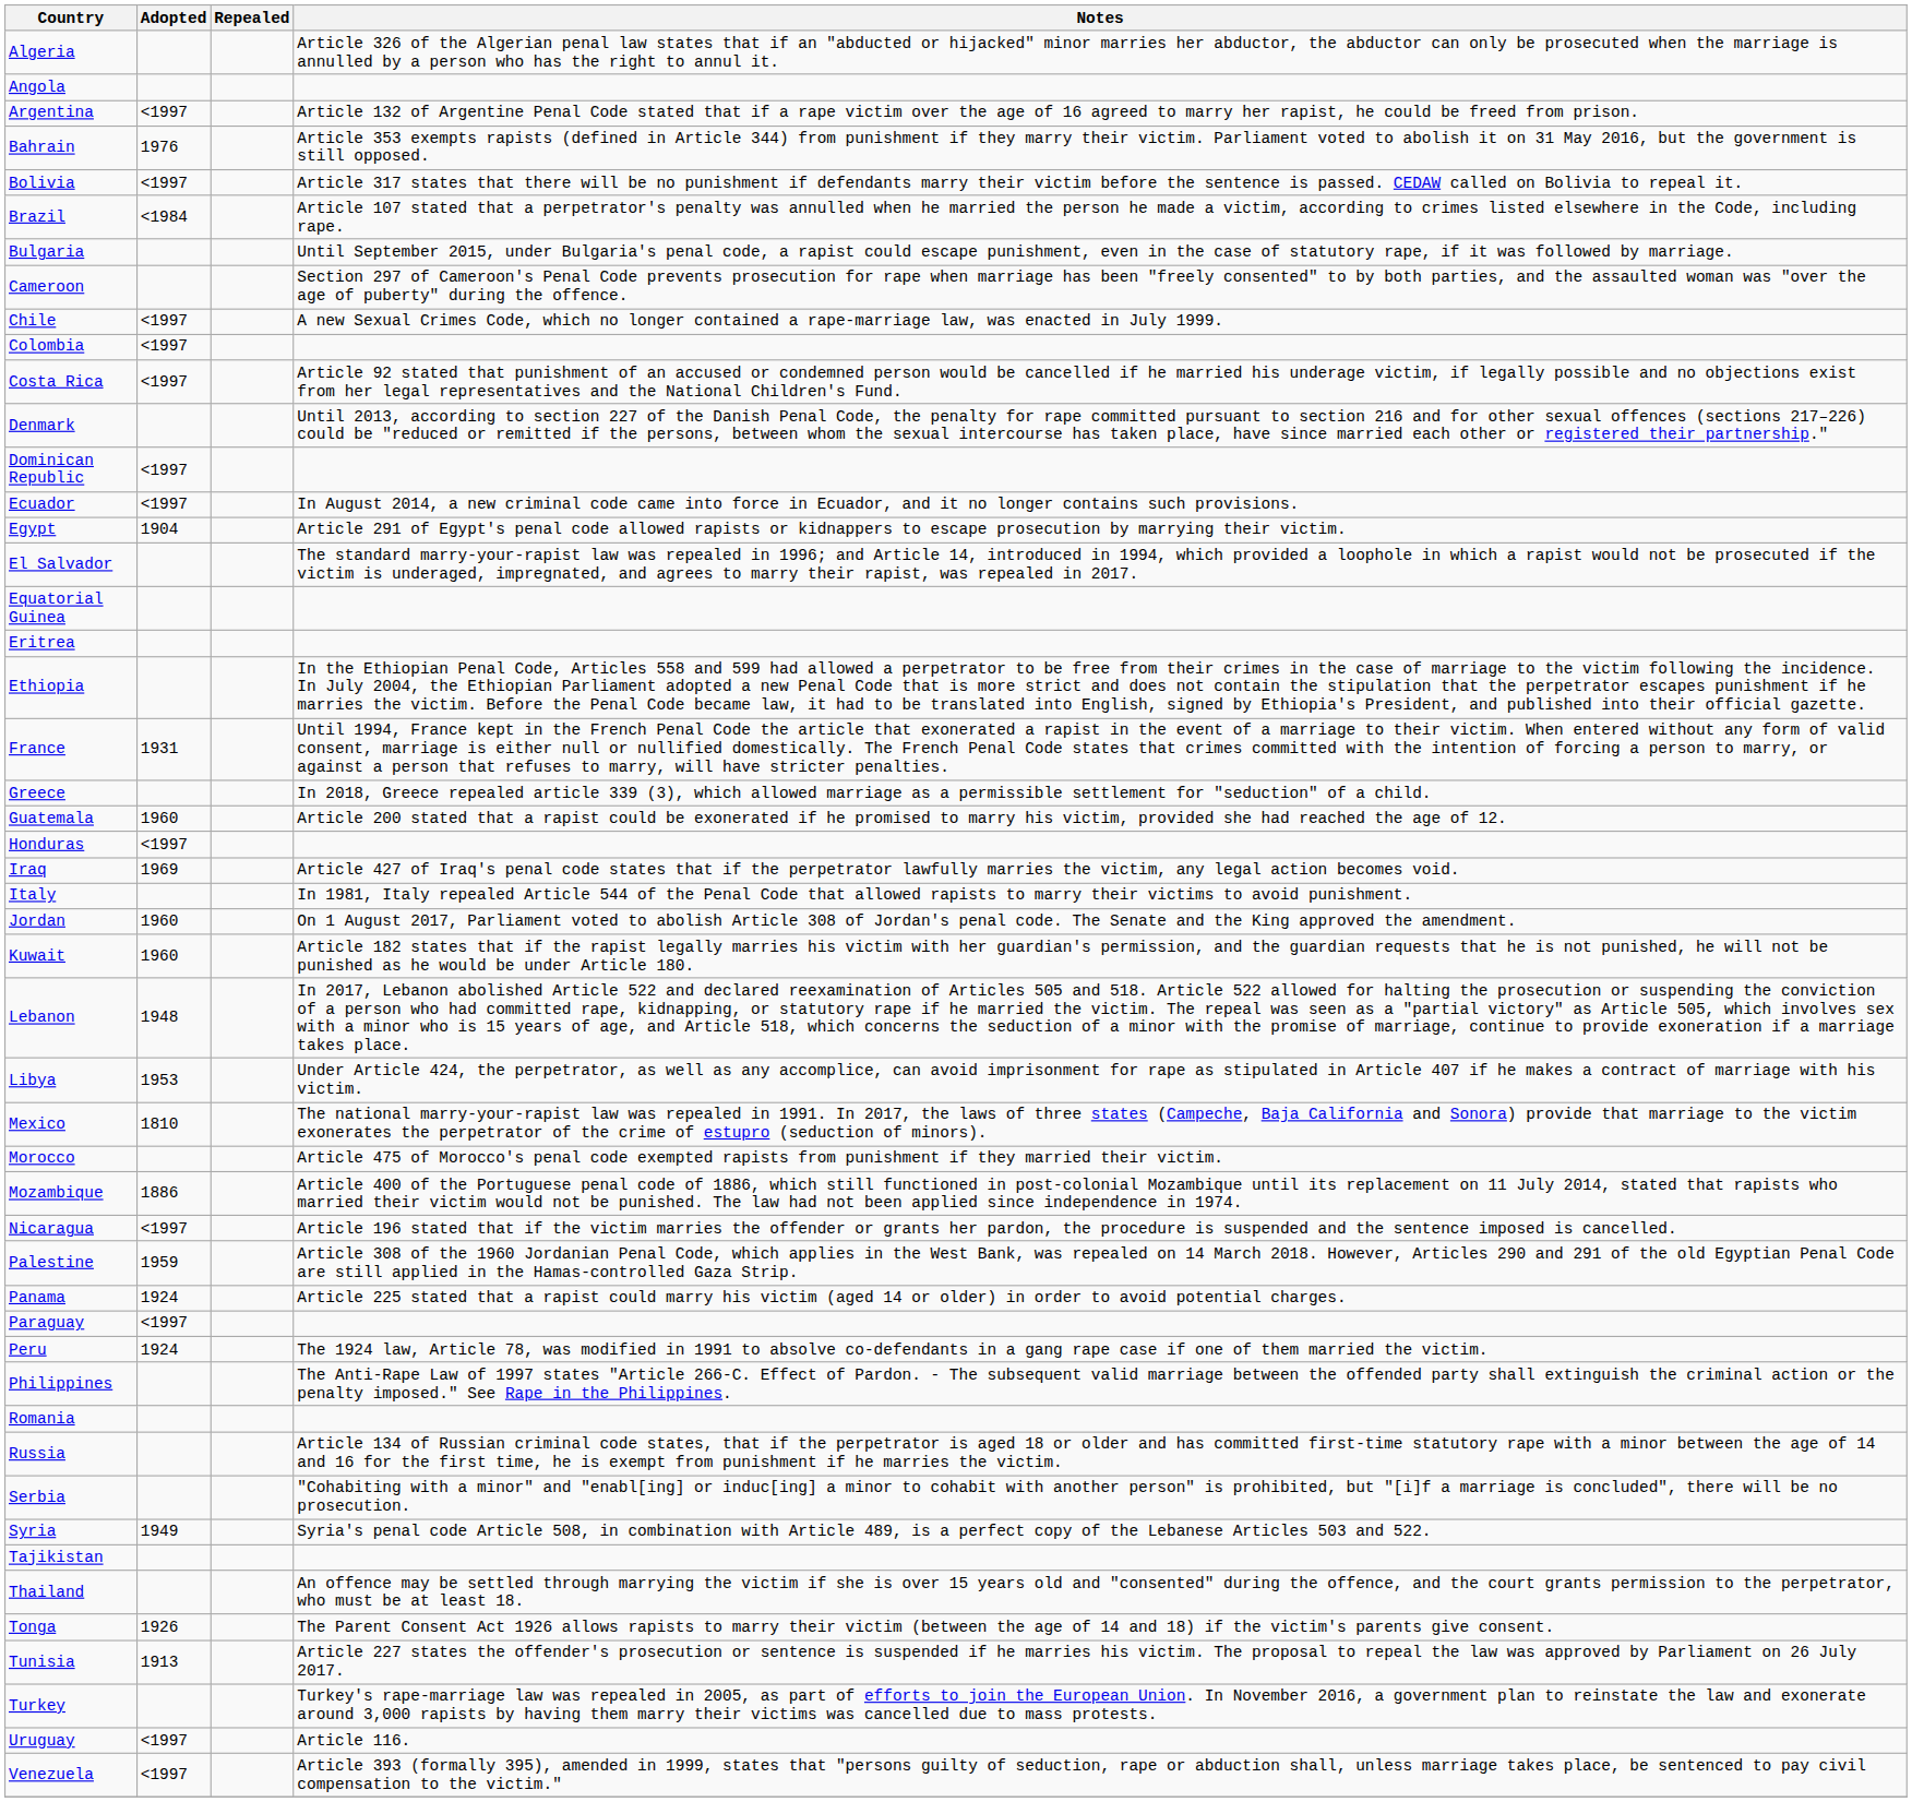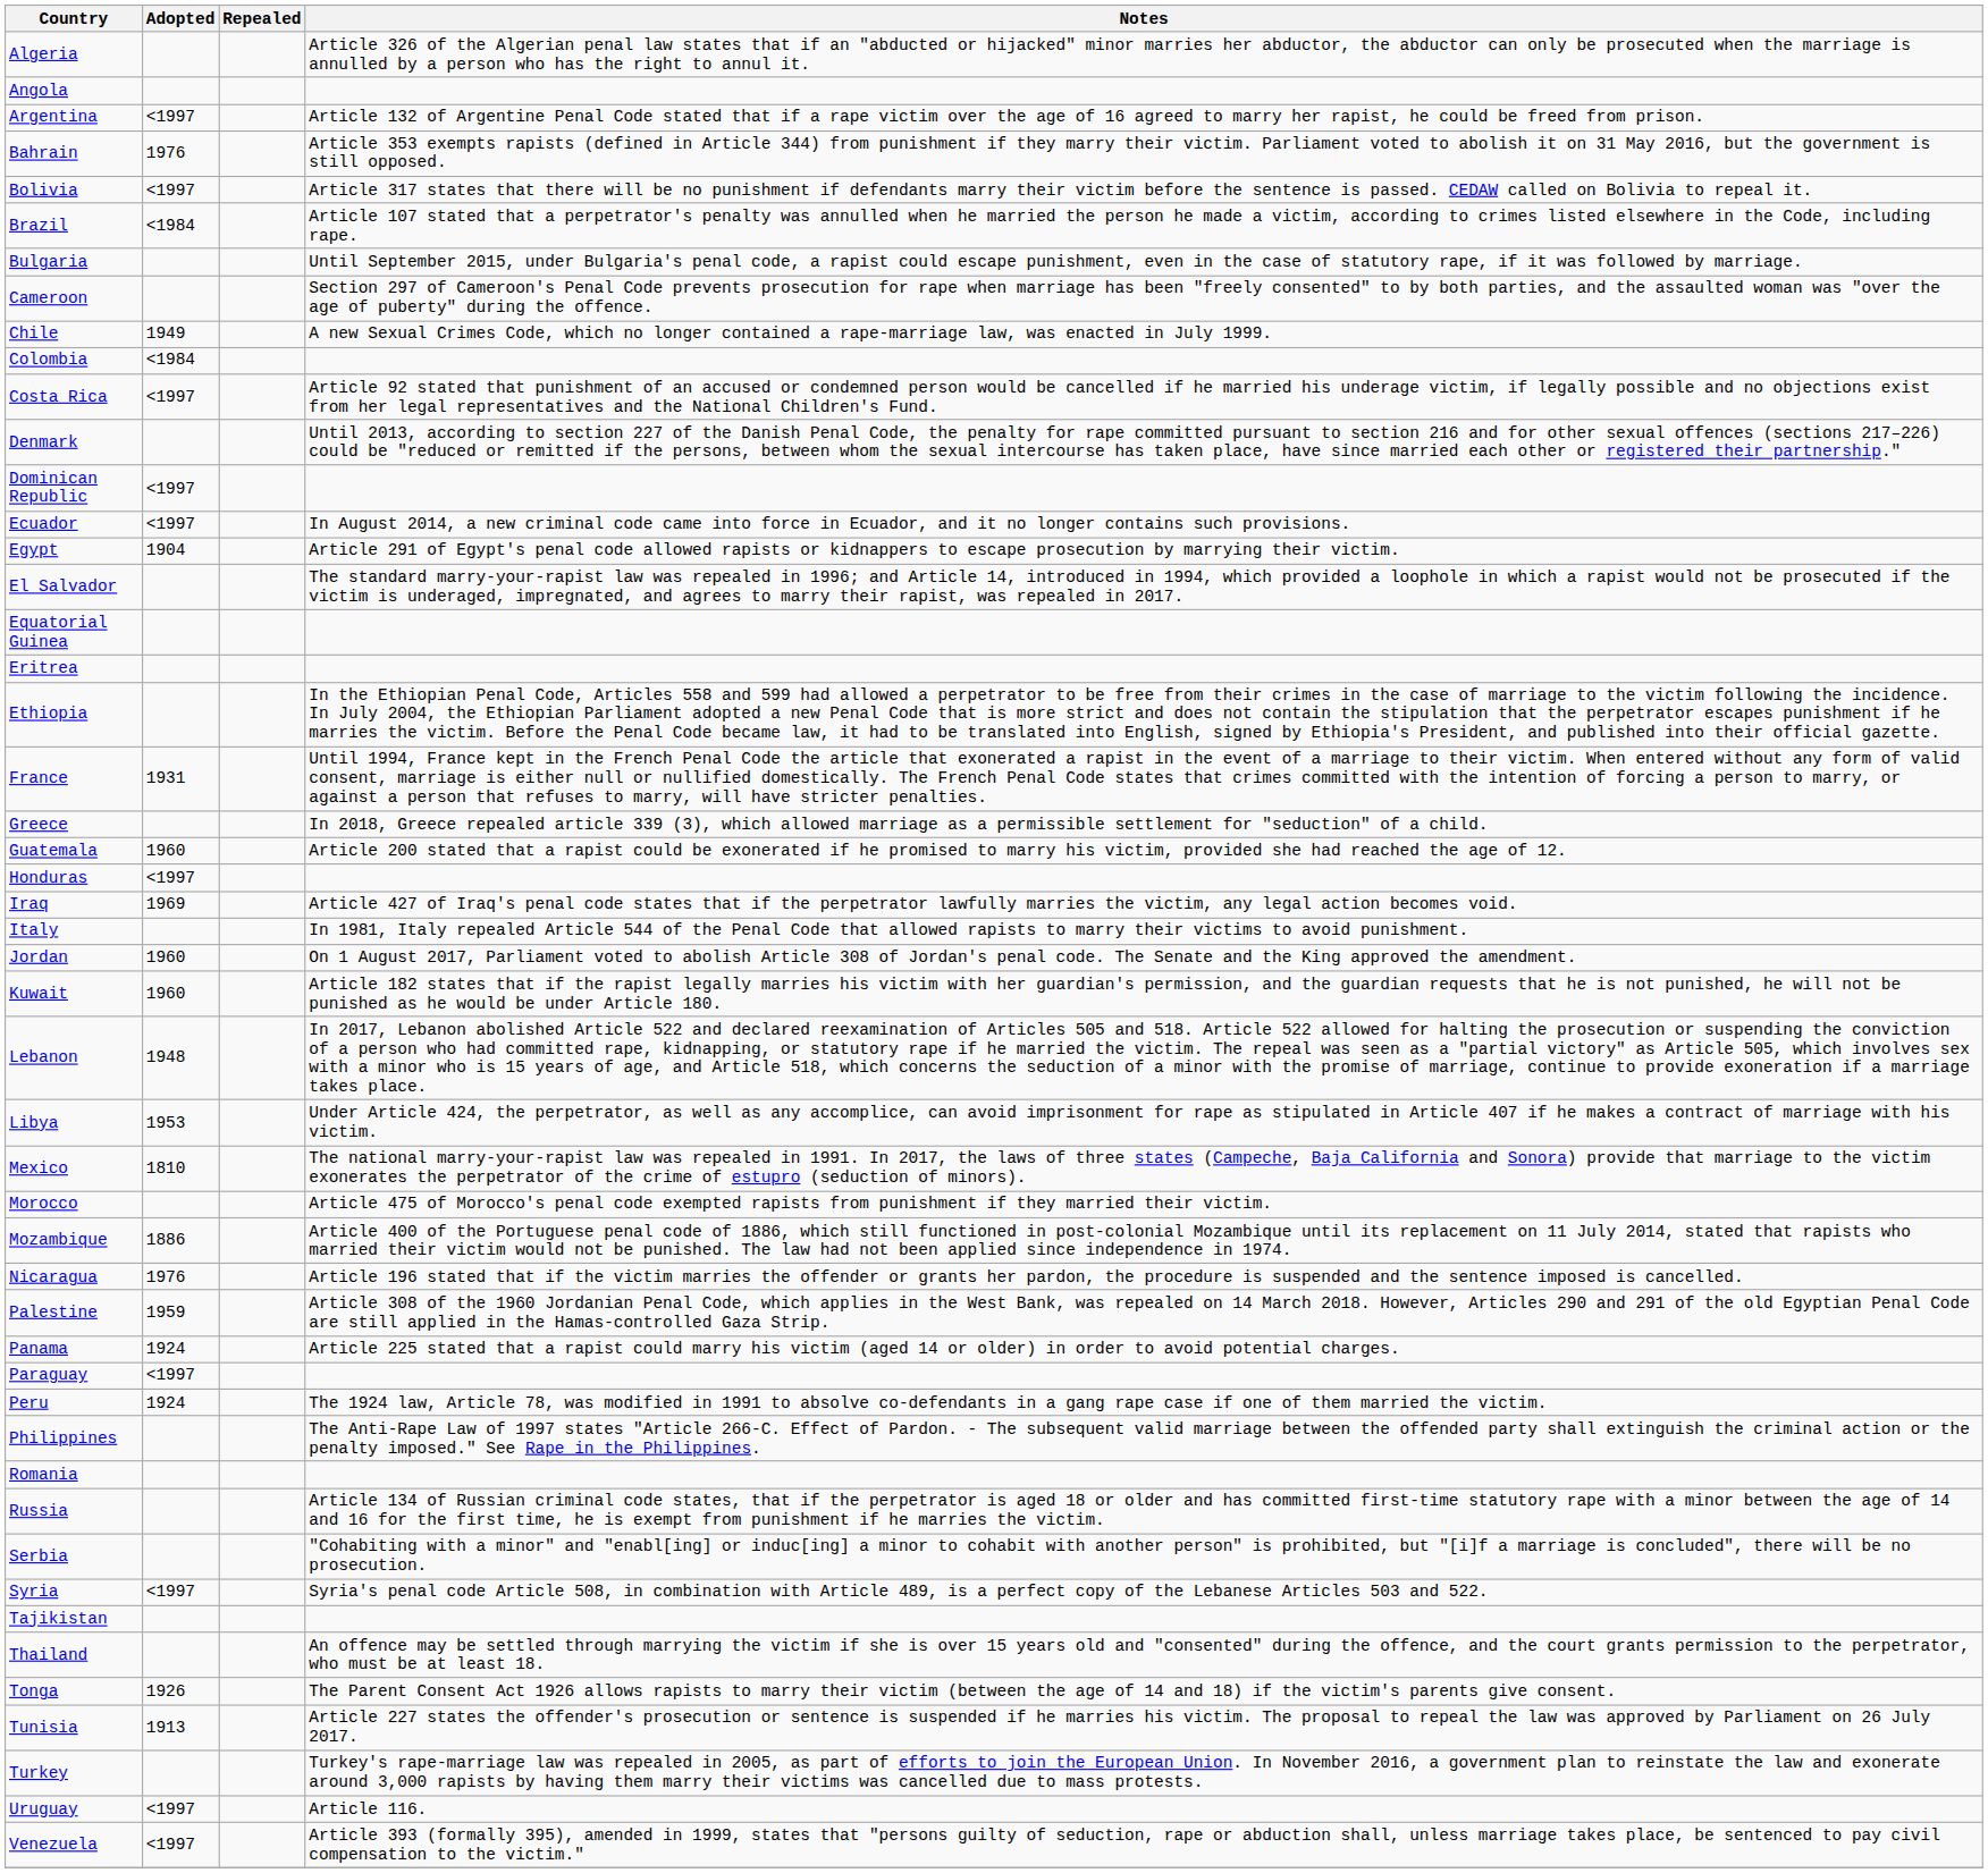Chile | Adopted: <1997 -> 1949
Colombia | Adopted: <1997 -> <1984
Nicaragua | Adopted: <1997 -> 1976
Syria | Adopted: 1949 -> <1997
